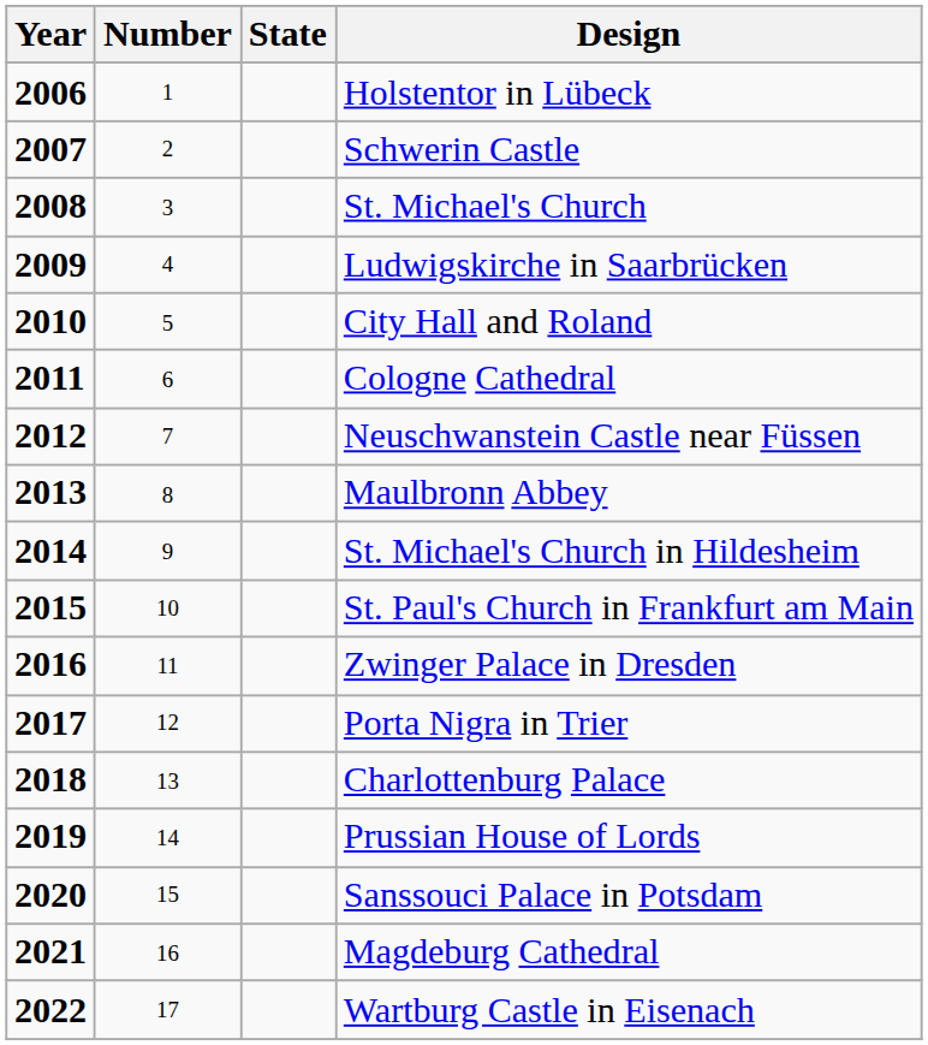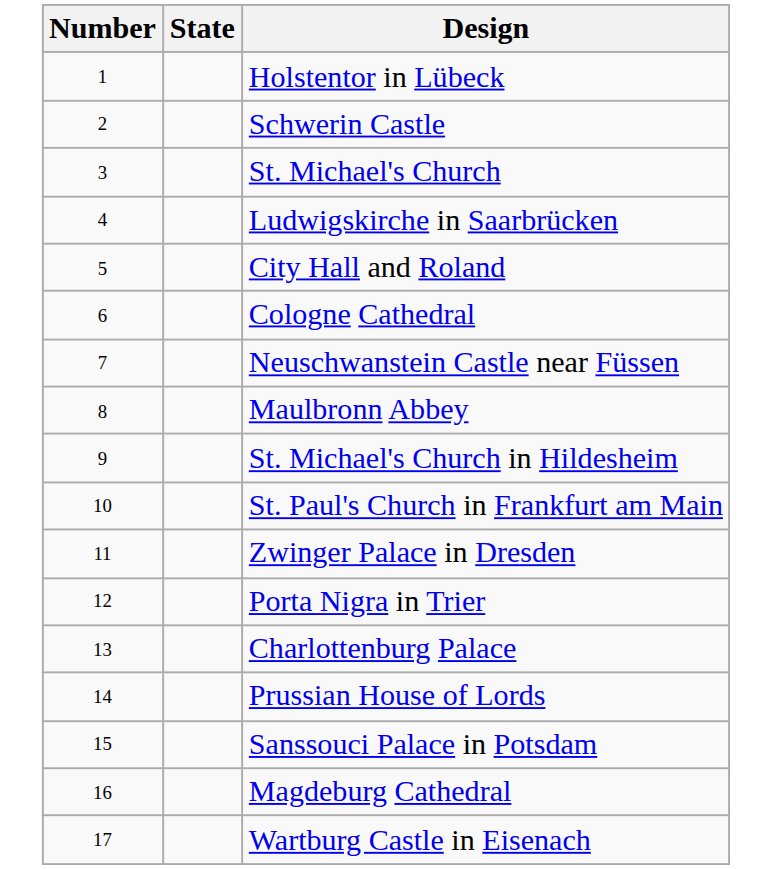- column: Year | 2006 | 2007 | 2008 | 2009 | 2010 | 2011 | 2012 | 2013 | 2014 | 2015 | 2016 | 2017 | 2018 | 2019 | 2020 | 2021 | 2022
